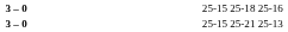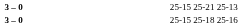rows swapped: 25-15 25-21 25-13 <-> 25-15 25-18 25-16
